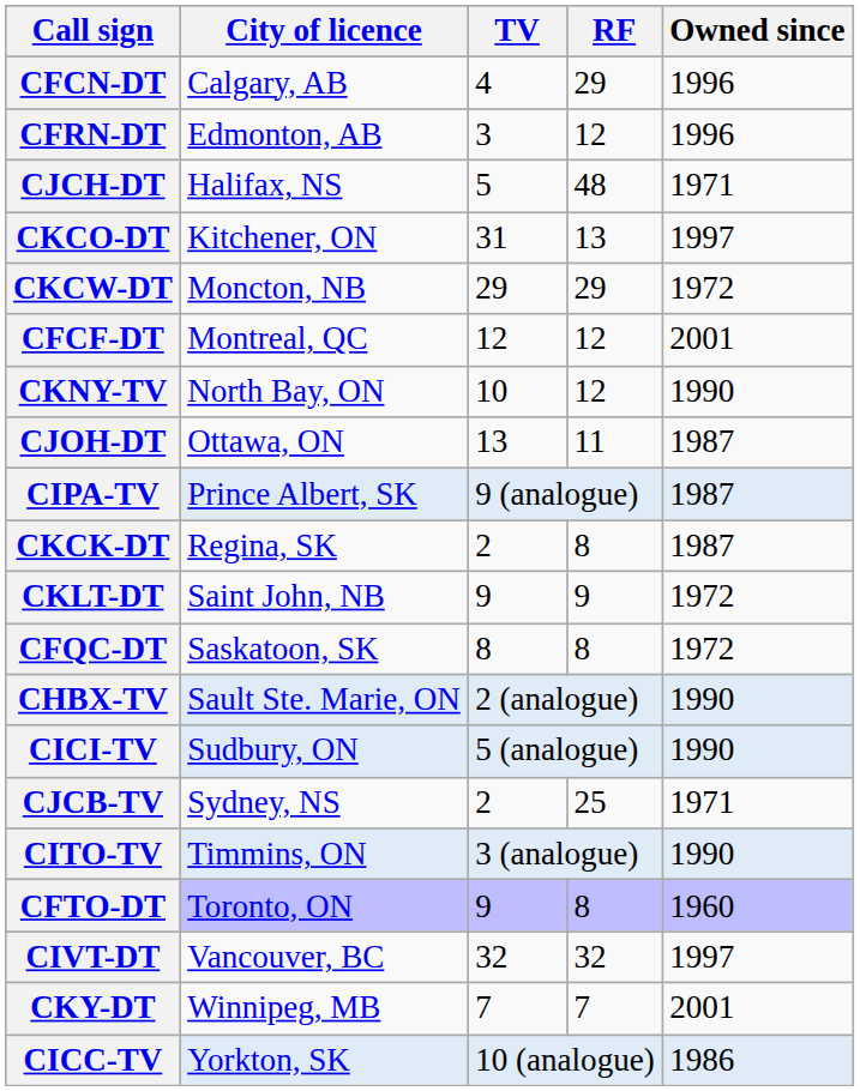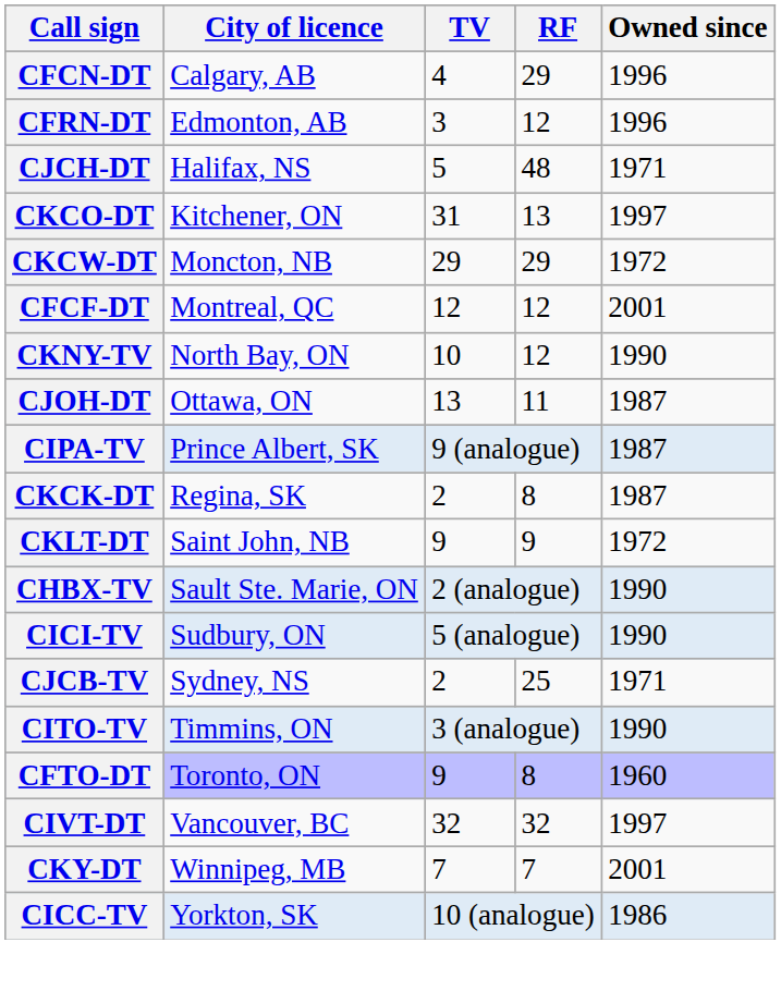- row: CFQC-DT | Saskatoon, SK | 8 | 8 | 1972
